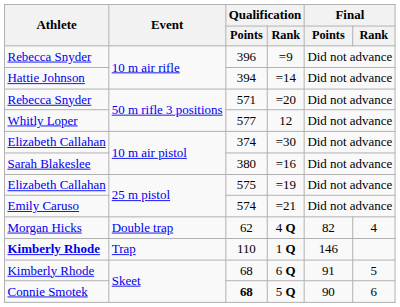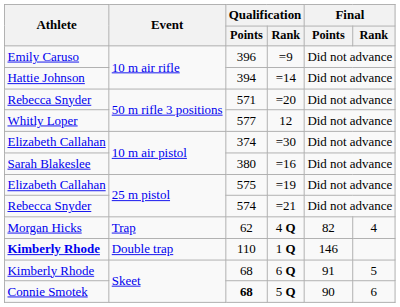=9 | Athlete: Rebecca Snyder -> Emily Caruso
=21 | Athlete: Emily Caruso -> Rebecca Snyder
4 Q | Event: Double trap -> Trap
1 Q | Event: Trap -> Double trap
